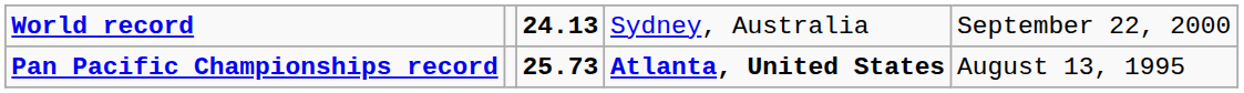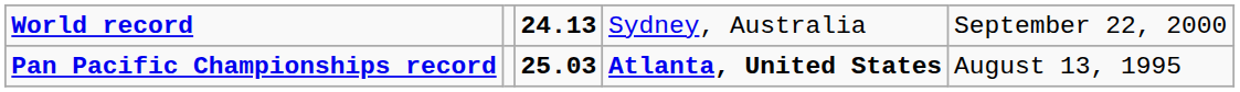Pan Pacific Championships record | column 3: 25.73 -> 25.03
